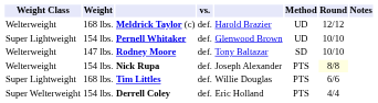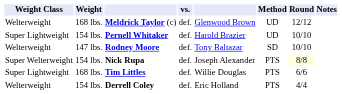Meldrick Taylor (c) | column 5: Harold Brazier -> Glenwood Brown
Pernell Whitaker | column 5: Glenwood Brown -> Harold Brazier
Nick Rupa | Weight Class: Welterweight -> Super Welterweight
Derrell Coley | Weight Class: Super Welterweight -> Welterweight
